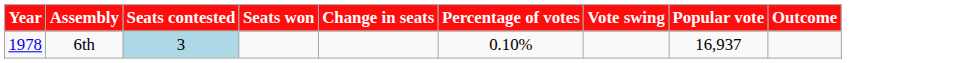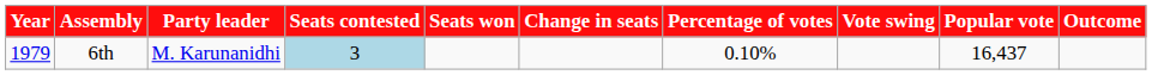+ column: Party leader | M. Karunanidhi
6th | Year: 1978 -> 1979
6th | Popular vote: 16,937 -> 16,437
